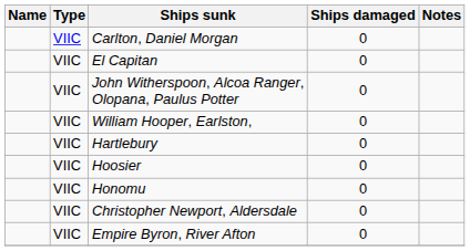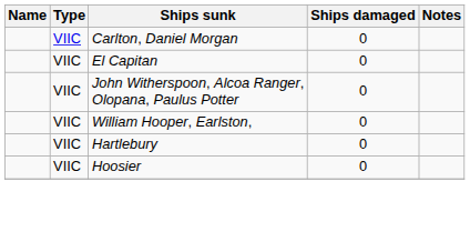- row: VIIC | Honomu | 0
- row: VIIC | Christopher Newport, Aldersdale | 0
- row: VIIC | Empire Byron, River Afton | 0
